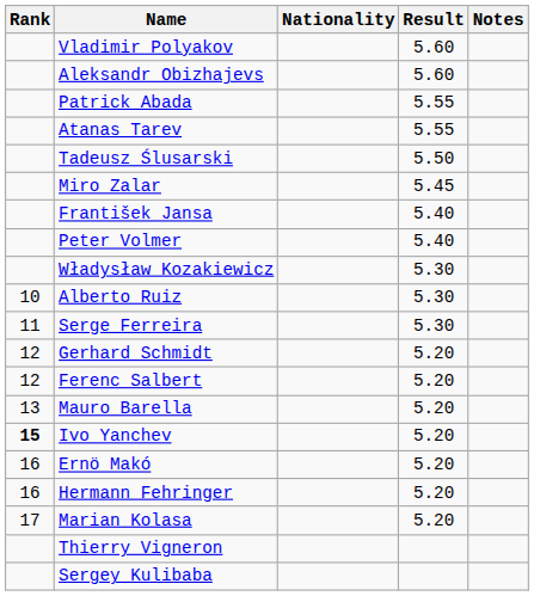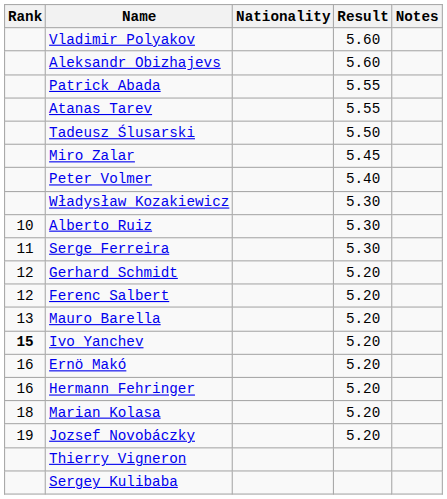- row: František Jansa | 5.40
Marian Kolasa | Rank: 17 -> 18
+ row: 19 | Jozsef Novobáczky | 5.20
